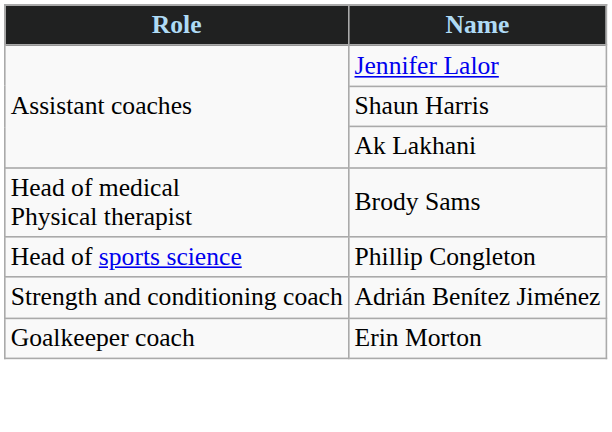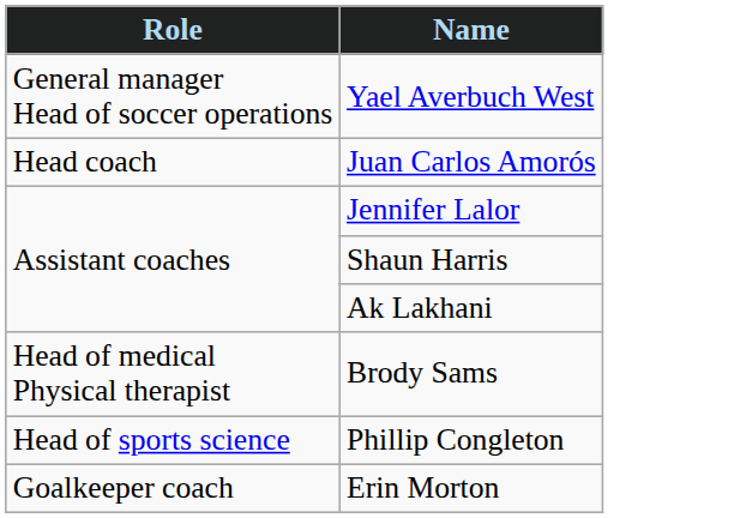+ row: General manager Head of soccer operations | Yael Averbuch West
+ row: Head coach | Juan Carlos Amorós
- row: Strength and conditioning coach | Adrián Benítez Jiménez
